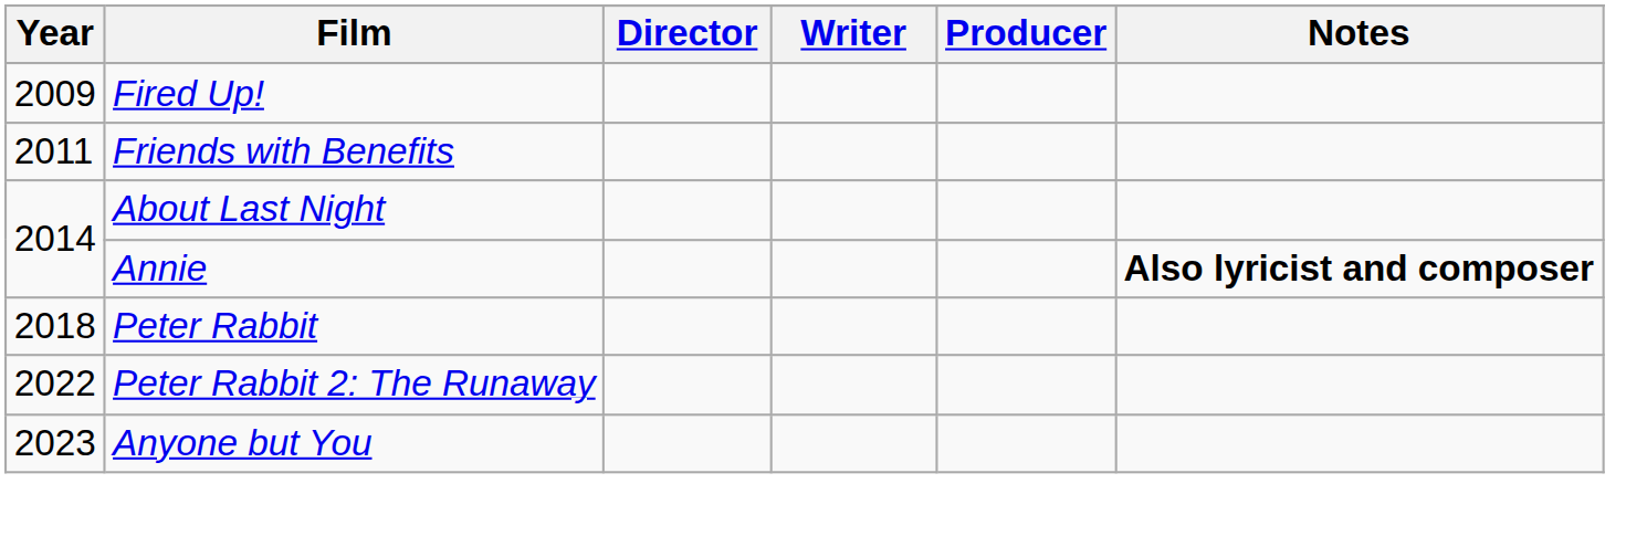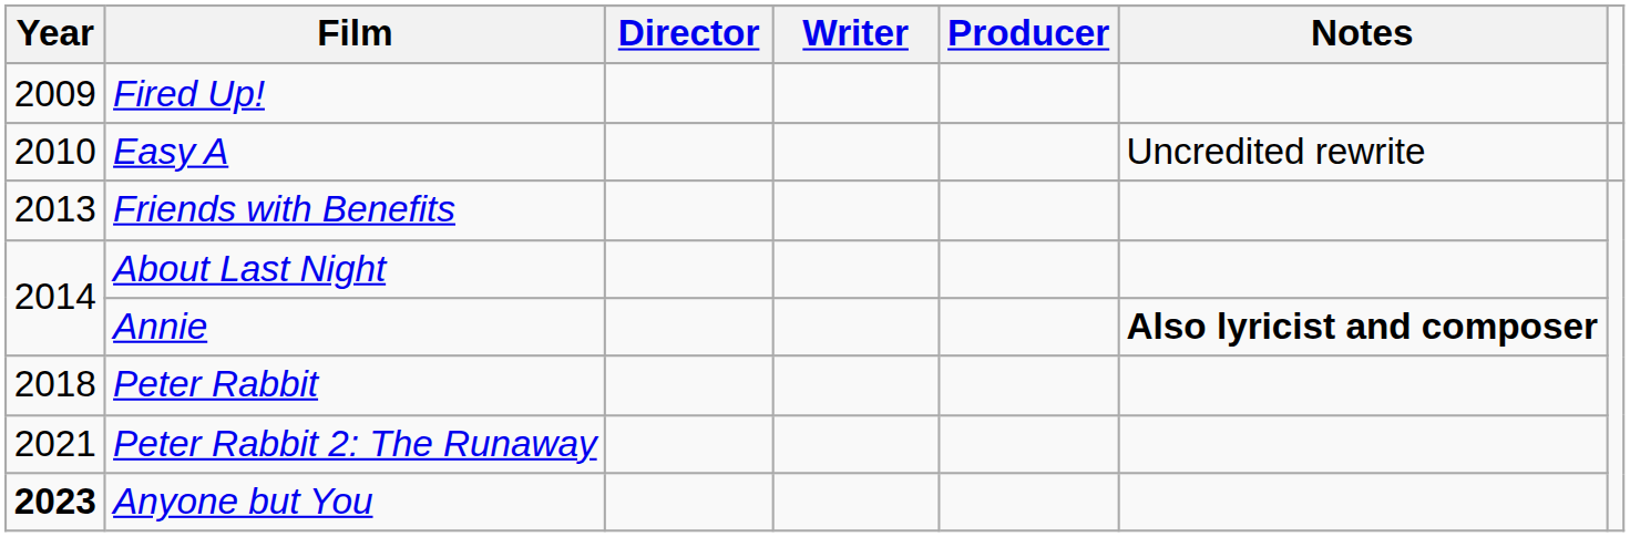+ row: 2010 | Easy A | Uncredited rewrite
Friends with Benefits | Year: 2011 -> 2013
Peter Rabbit 2: The Runaway | Year: 2022 -> 2021
Anyone but You | Year: normal -> bold
